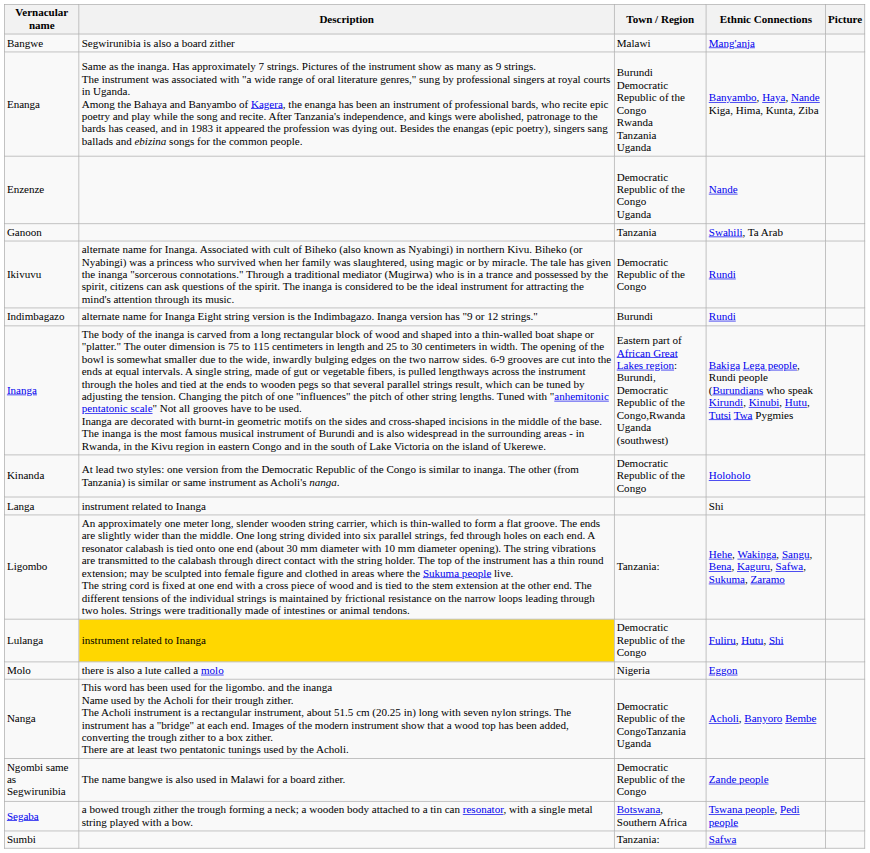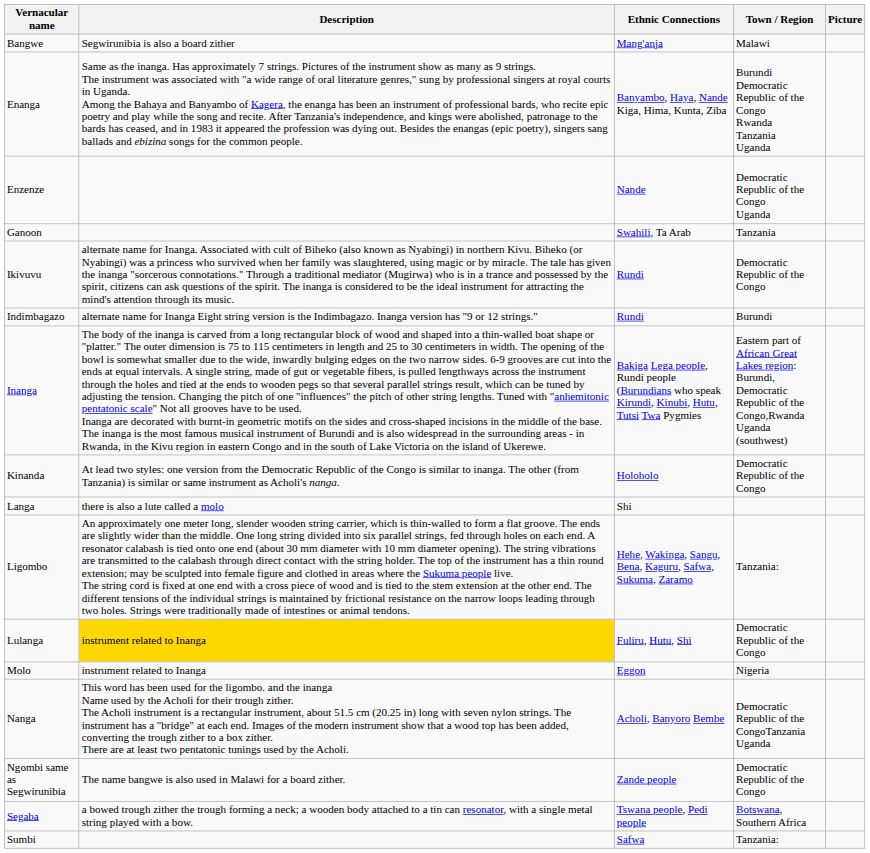columns swapped: Ethnic Connections <-> Town / Region
Langa | Description: instrument related to Inanga -> there is also a lute called a molo
Molo | Description: there is also a lute called a molo -> instrument related to Inanga
